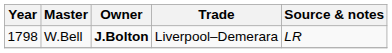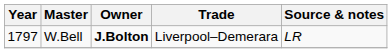W.Bell | Year: 1798 -> 1797
